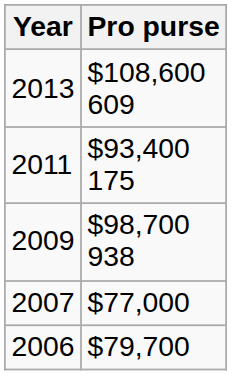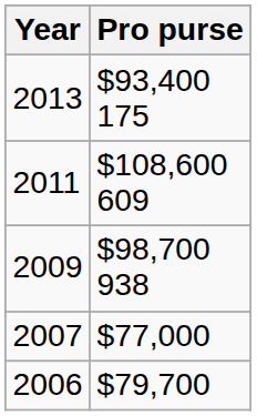2013 | Pro purse: $108,600 609 -> $93,400 175
2011 | Pro purse: $93,400 175 -> $108,600 609
